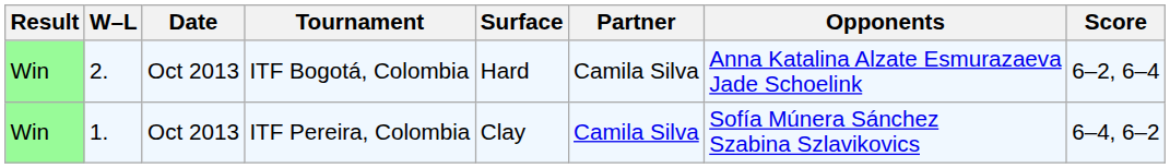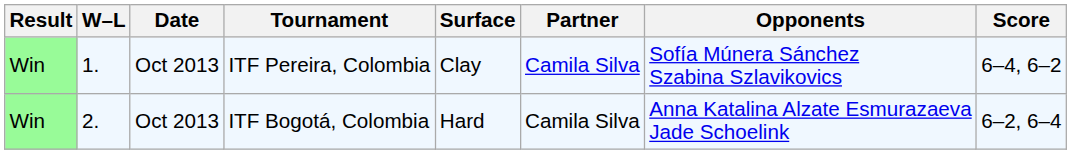rows swapped: ITF Pereira, Colombia <-> ITF Bogotá, Colombia
